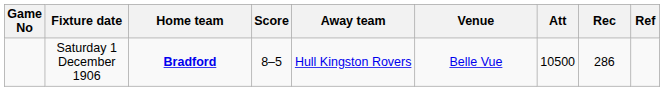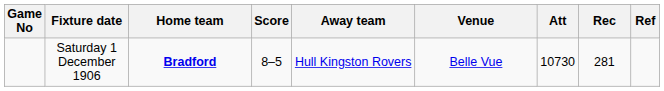Saturday 1 December 1906 | Att: 10500 -> 10730
Saturday 1 December 1906 | Rec: 286 -> 281
